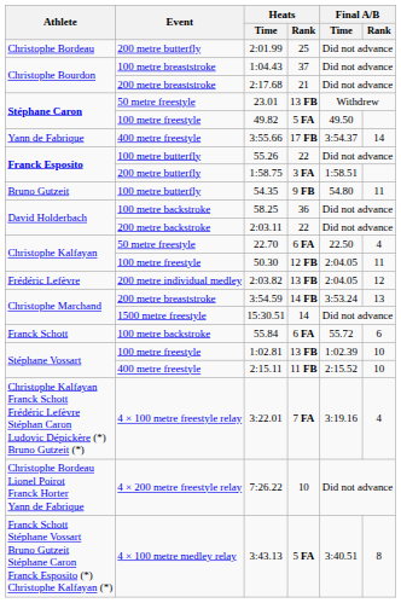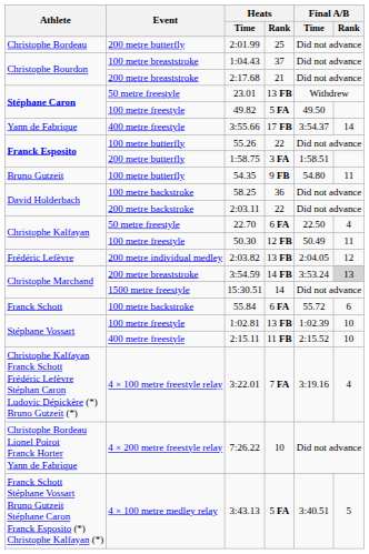50.30 | Final A/B / Time: 2:04.05 -> 50.49
3:54.59 | Final A/B / Rank: no background -> lightgrey background
3:43.13 | Final A/B / Rank: 8 -> 5
